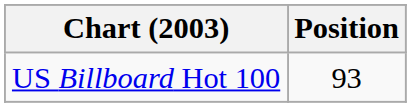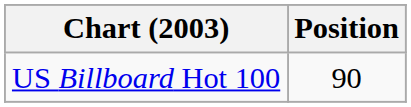US Billboard Hot 100 | Position: 93 -> 90
